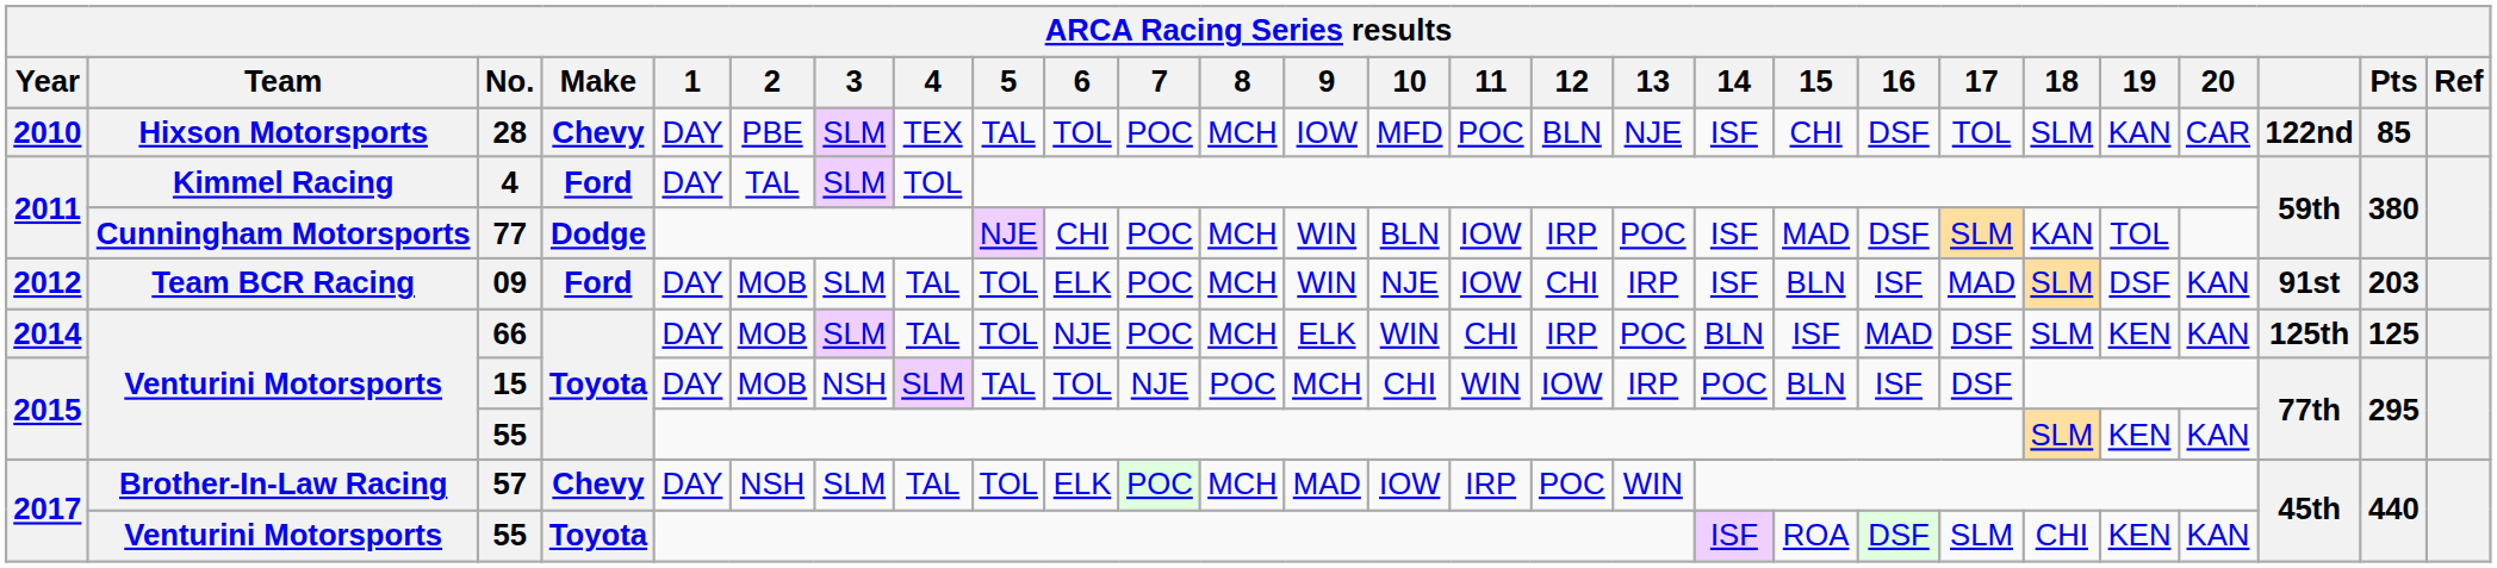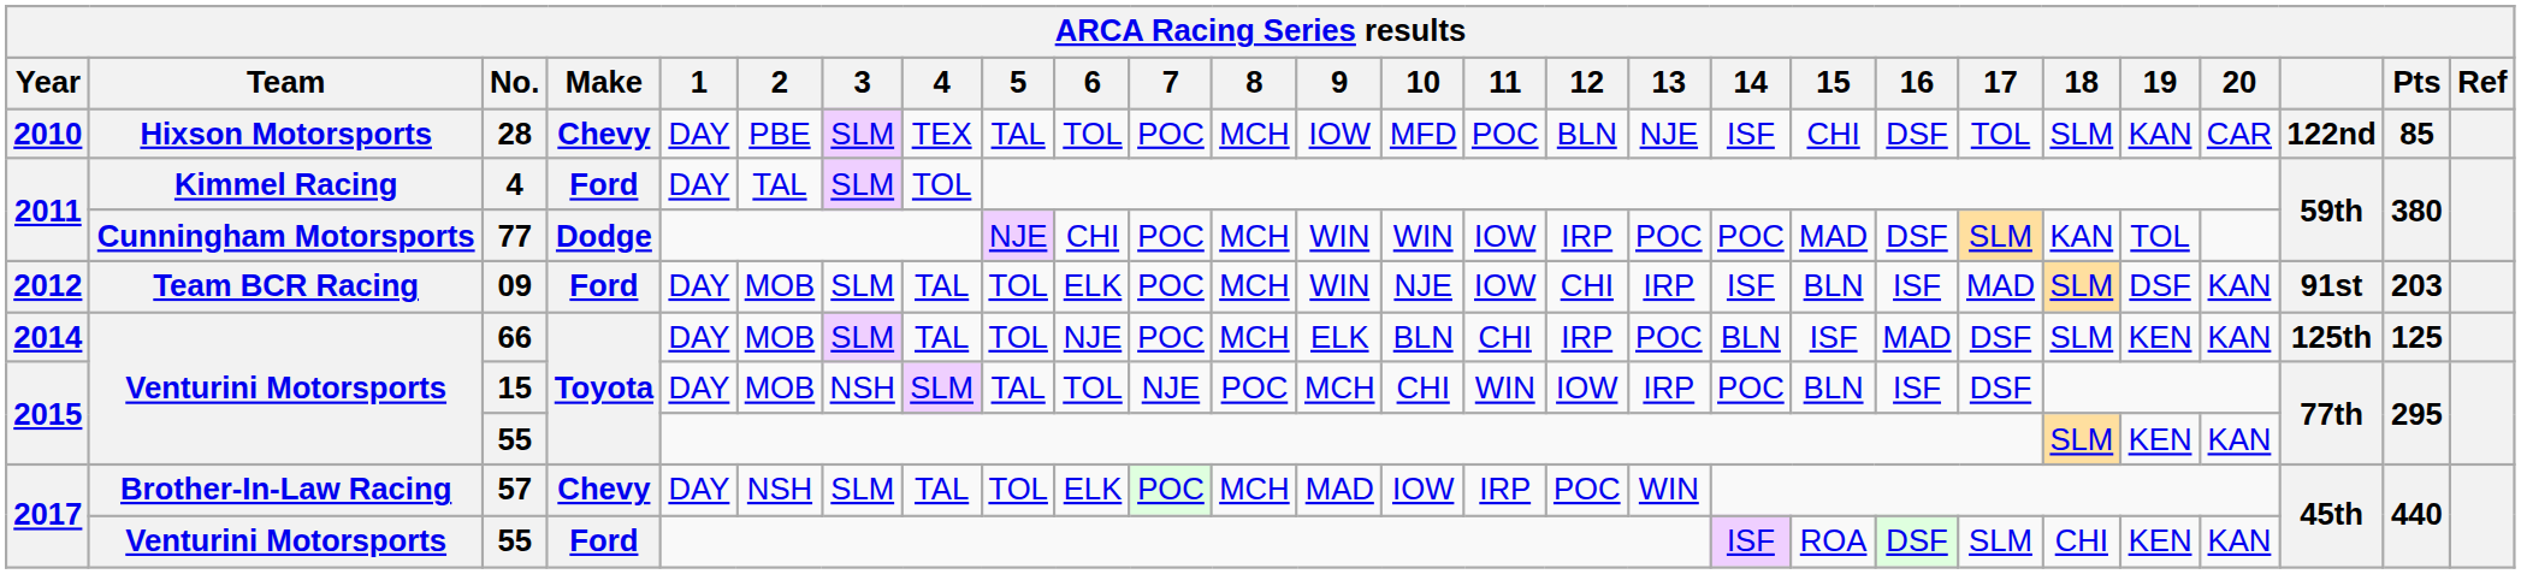77 | 10: BLN -> WIN
77 | 14: ISF -> POC
66 | 10: WIN -> BLN
2017 / 55 | Make: Toyota -> Ford
